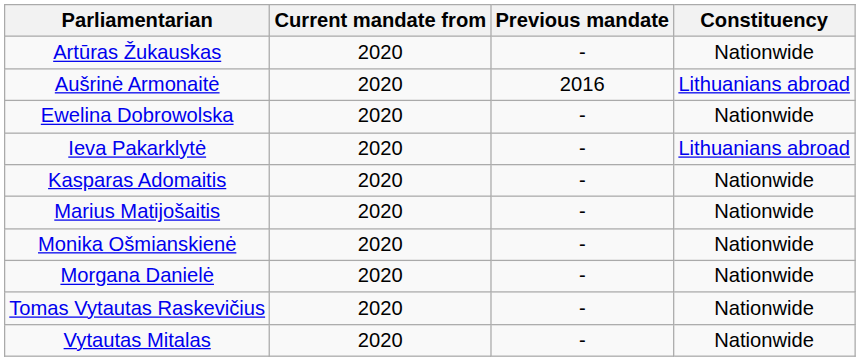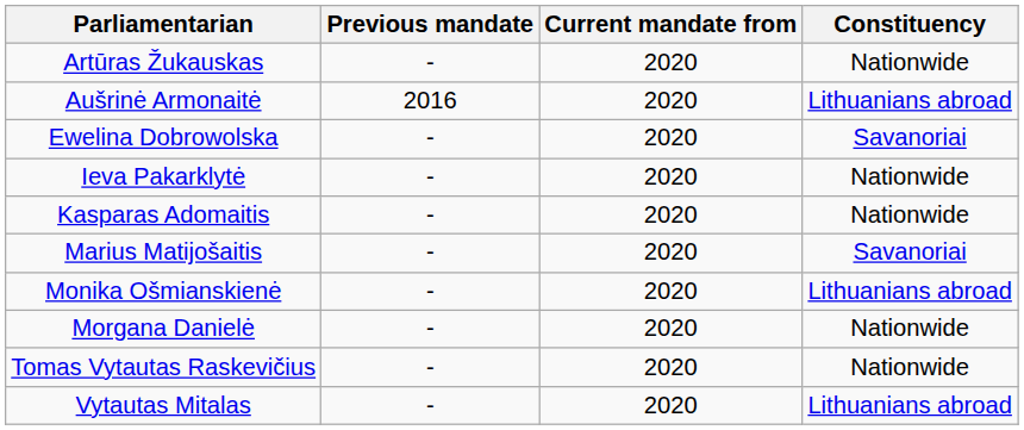columns swapped: Previous mandate <-> Current mandate from
Ewelina Dobrowolska | Constituency: Nationwide -> Savanoriai
Ieva Pakarklytė | Constituency: Lithuanians abroad -> Nationwide
Marius Matijošaitis | Constituency: Nationwide -> Savanoriai
Monika Ošmianskienė | Constituency: Nationwide -> Lithuanians abroad
Vytautas Mitalas | Constituency: Nationwide -> Lithuanians abroad
